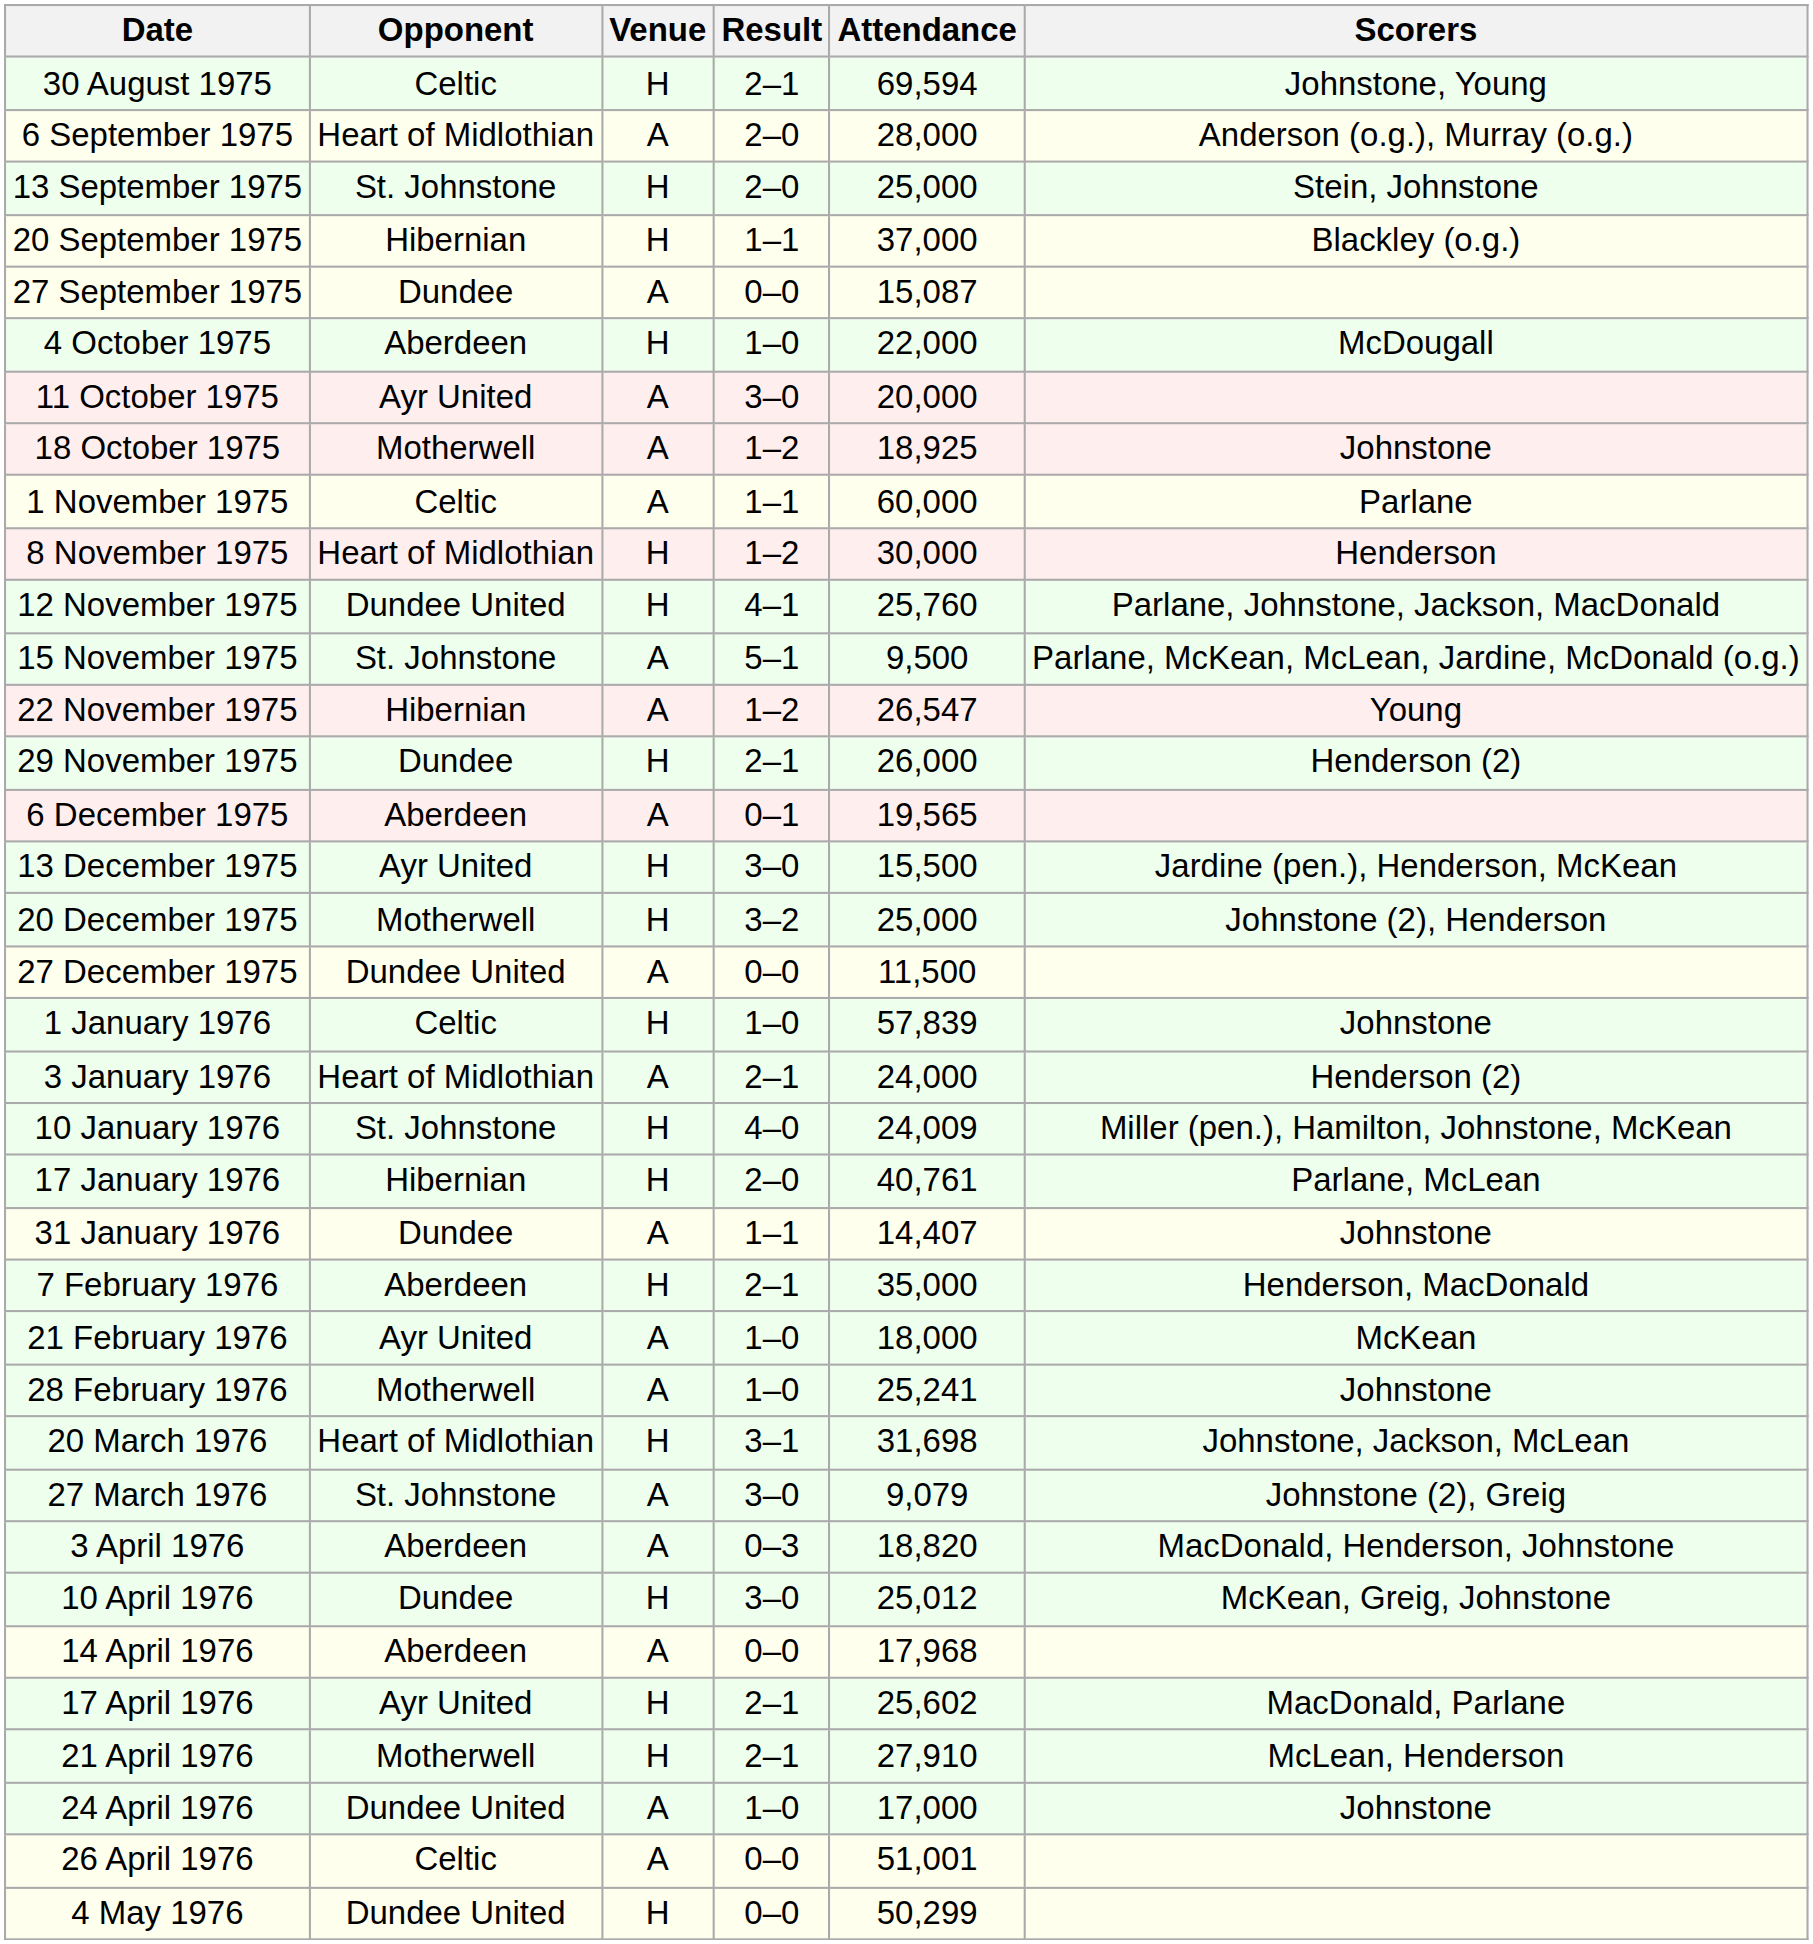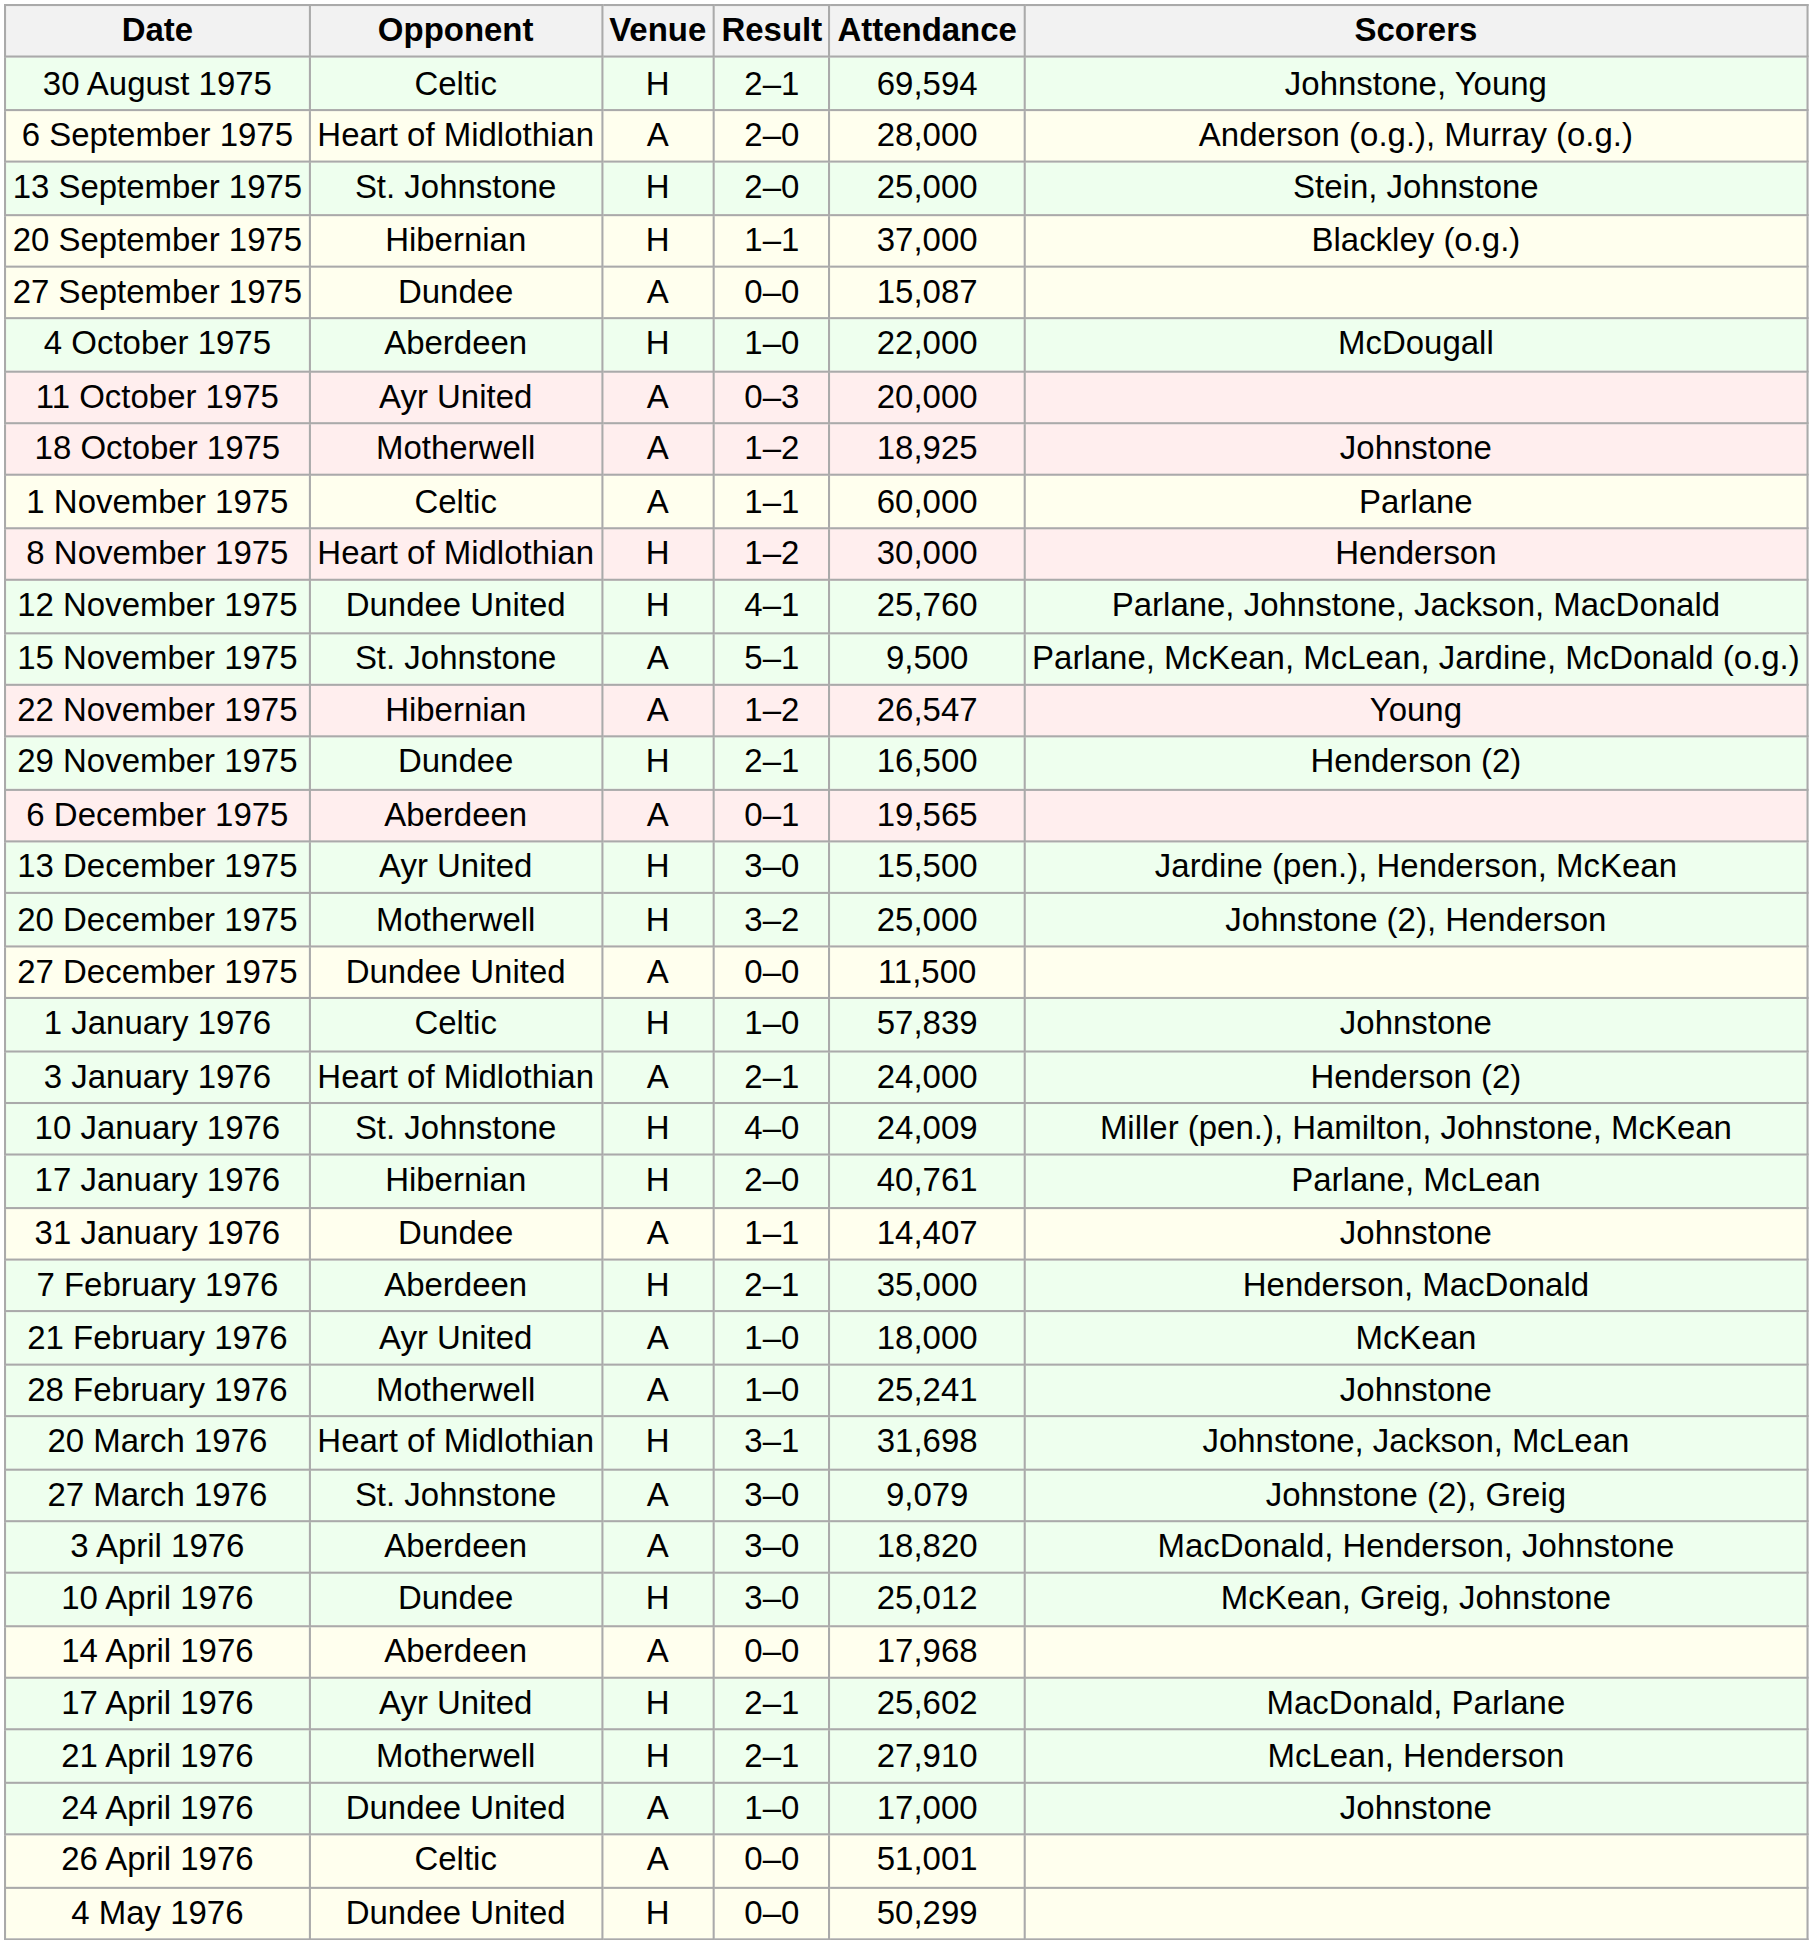11 October 1975 | Result: 3–0 -> 0–3
29 November 1975 | Attendance: 26,000 -> 16,500
3 April 1976 | Result: 0–3 -> 3–0
